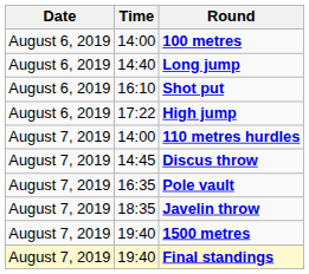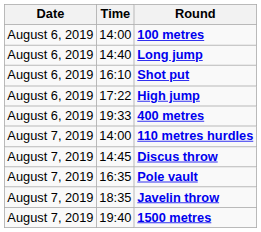+ row: August 6, 2019 | 19:33 | 400 metres
- row: August 7, 2019 | 19:40 | Final standings
